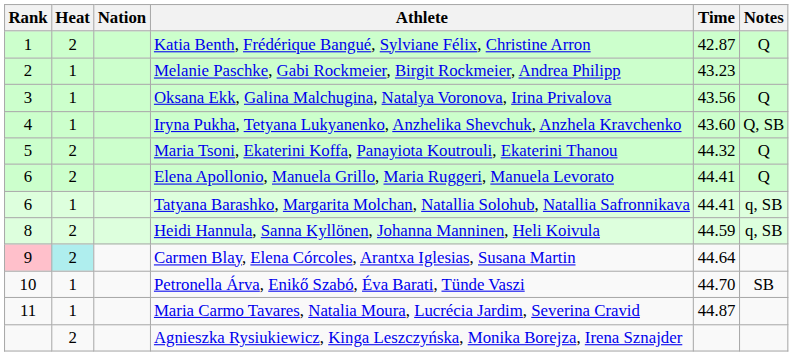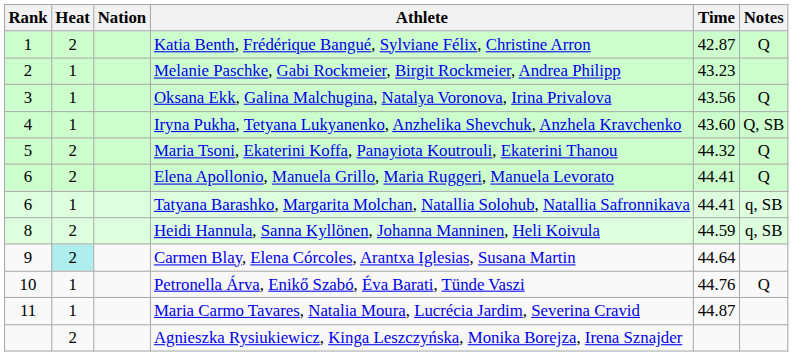Carmen Blay, Elena Córcoles, Arantxa Iglesias, Susana Martin | Rank: pink background -> no background
Petronella Árva, Enikő Szabó, Éva Barati, Tünde Vaszi | Time: 44.70 -> 44.76
Petronella Árva, Enikő Szabó, Éva Barati, Tünde Vaszi | Notes: SB -> Q
